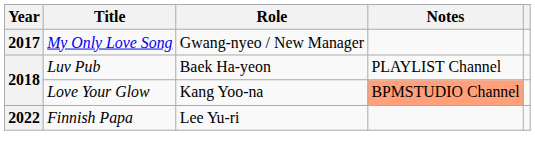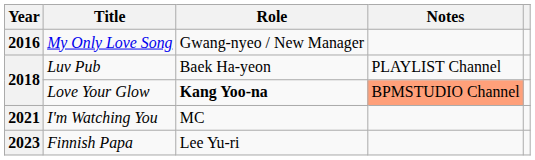My Only Love Song | Year: 2017 -> 2016
Love Your Glow | Role: normal -> bold
+ row: 2021 | I'm Watching You | MC
Finnish Papa | Year: 2022 -> 2023
